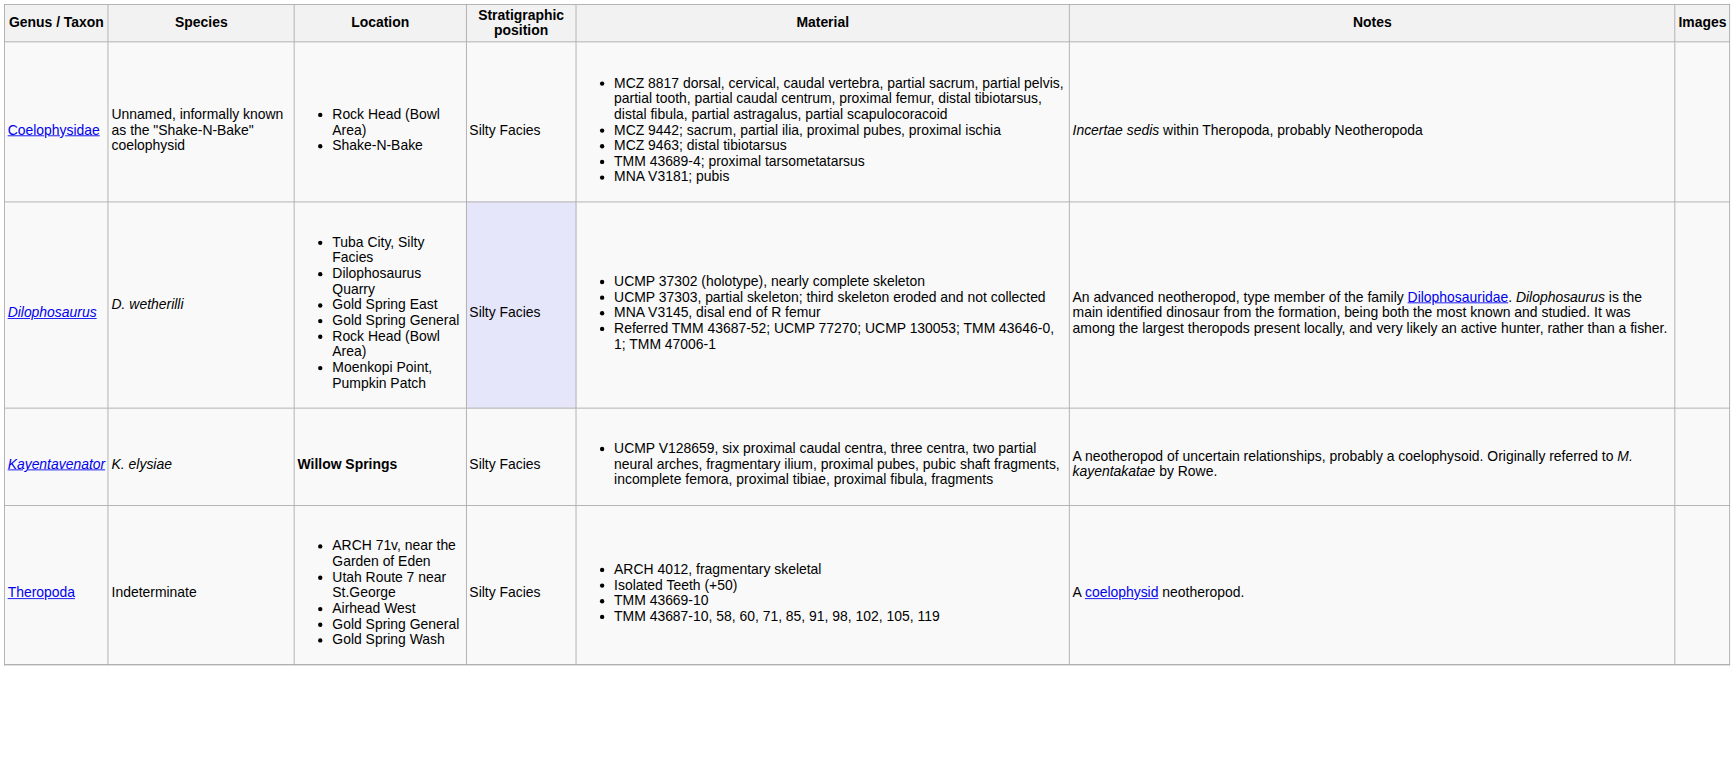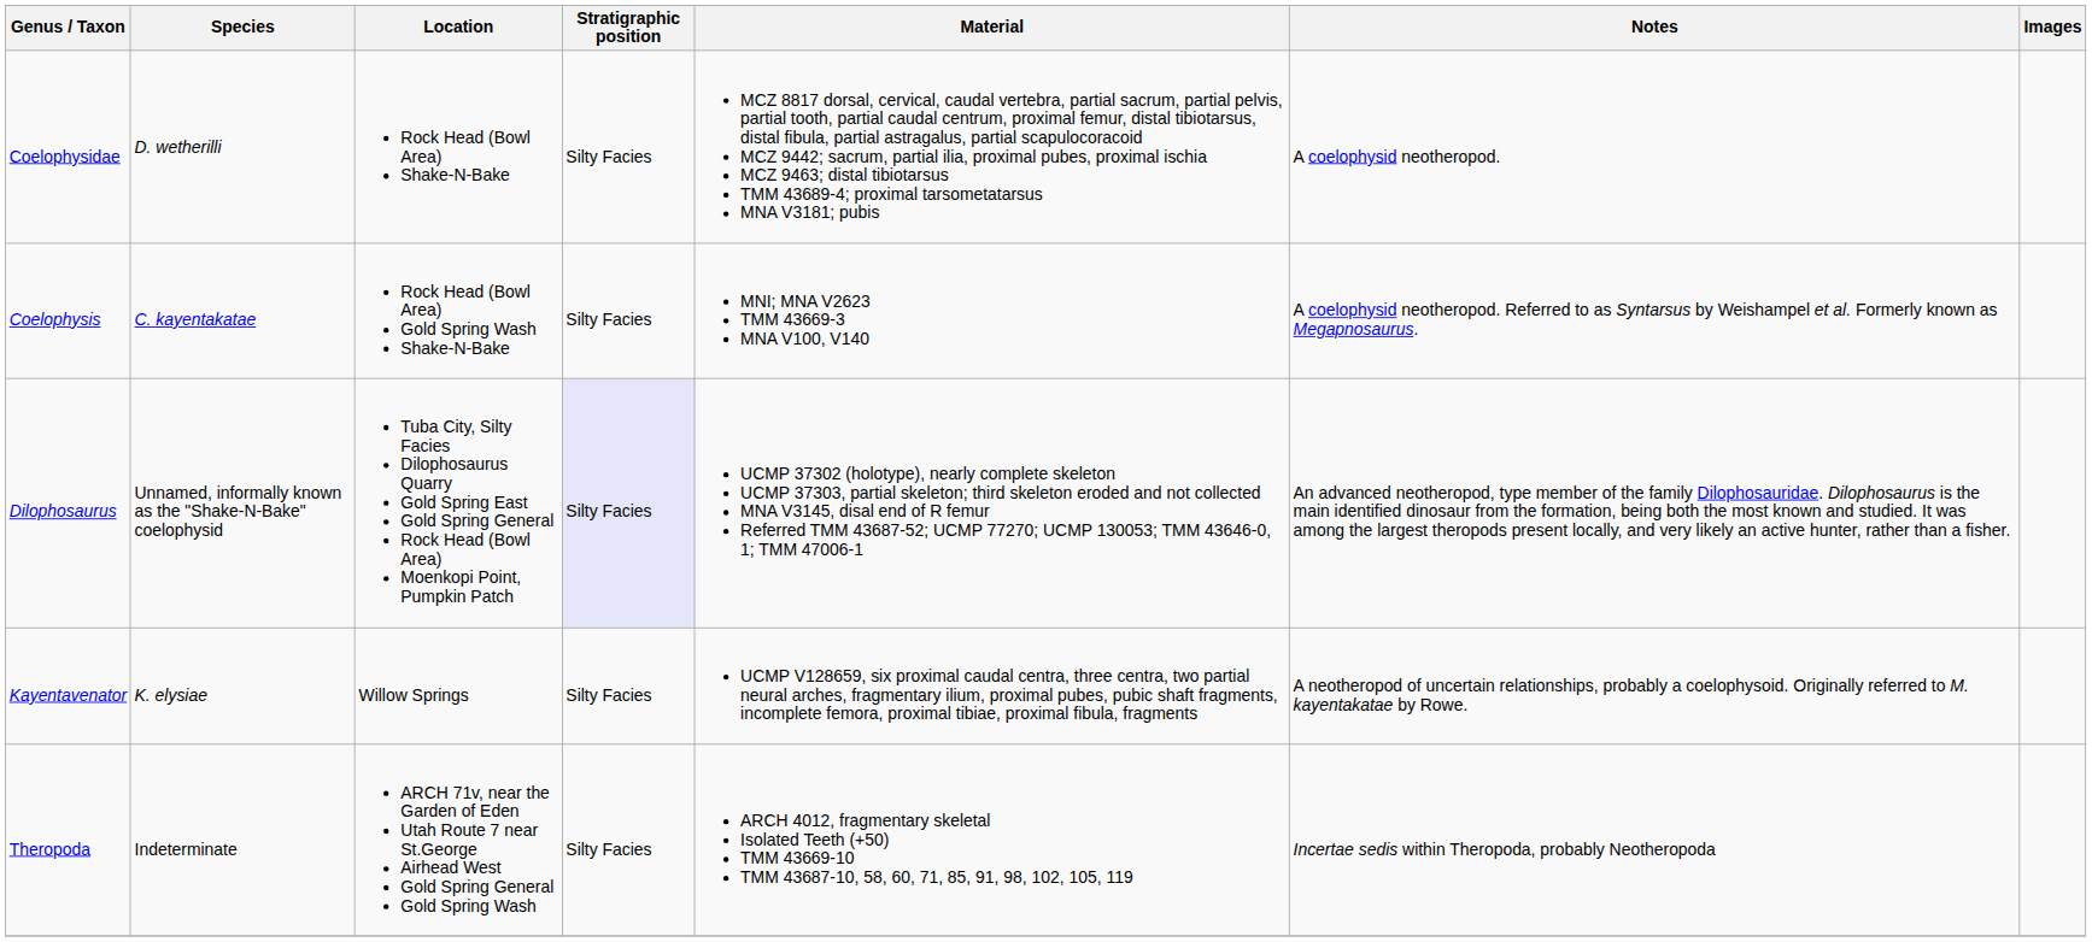Coelophysidae | Species: Unnamed, informally known as the "Shake-N-Bake" coelophysid -> D. wetherilli
Coelophysidae | Notes: Incertae sedis within Theropoda, probably Neotheropoda -> A coelophysid neotheropod.
+ row: Coelophysis | C. kayentakatae | Rock Head (Bowl Area) Gold Spring Wash Shake-N-Bake | Silty Facies | MNI; MNA V2623 TMM 43669-3 MNA V100, V140 | A coelophysid neotheropod. Referred to as Syntarsus by Weishampel et al. Formerly known as Megapnosaurus.
Dilophosaurus | Species: D. wetherilli -> Unnamed, informally known as the "Shake-N-Bake" coelophysid
Kayentavenator | Location: bold -> normal
Theropoda | Notes: A coelophysid neotheropod. -> Incertae sedis within Theropoda, probably Neotheropoda
